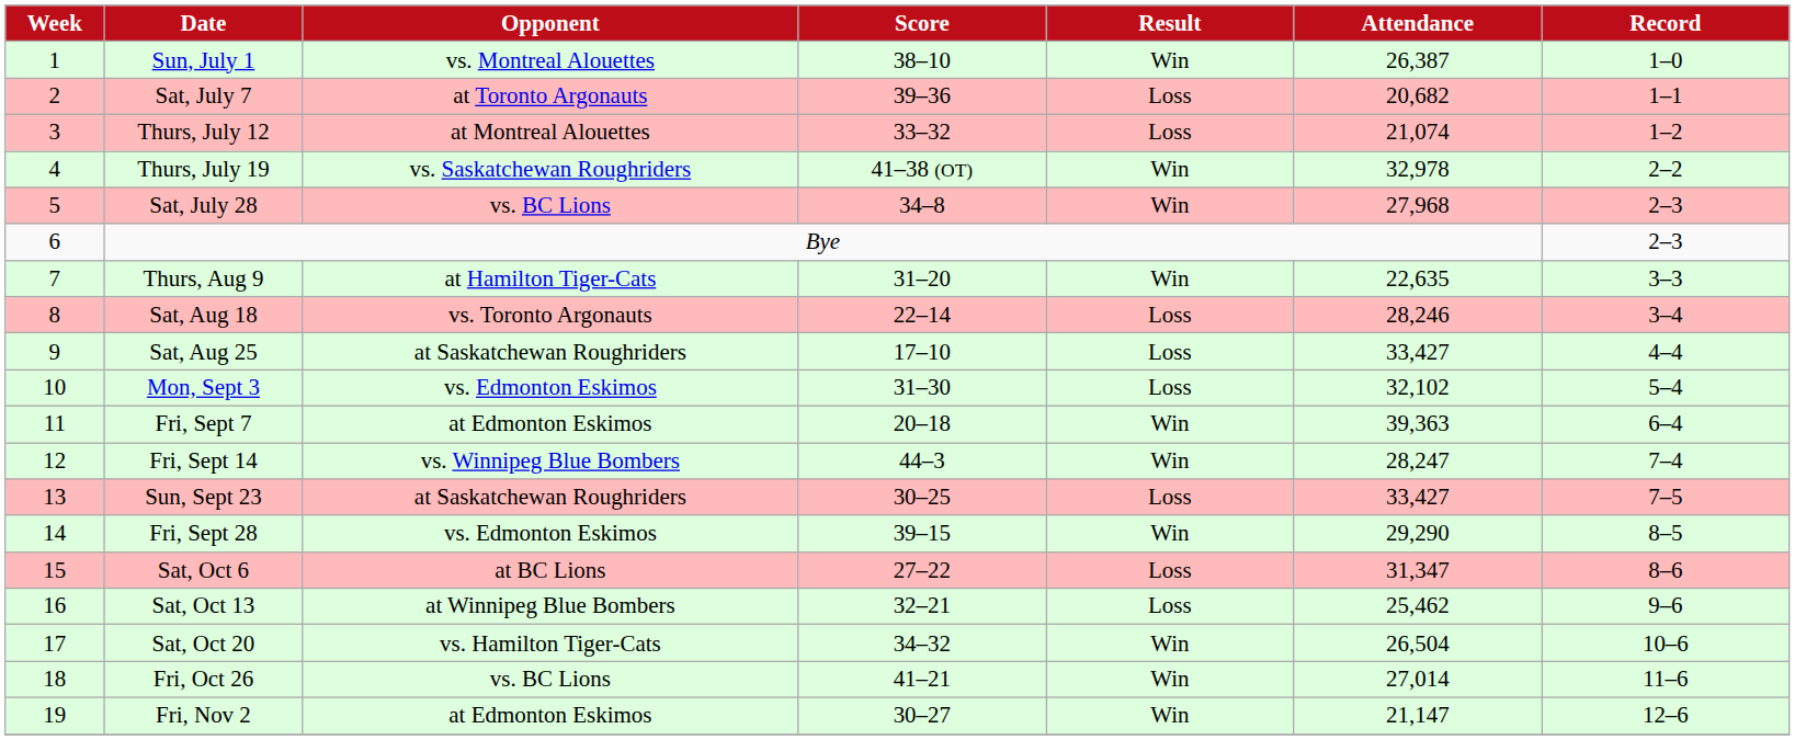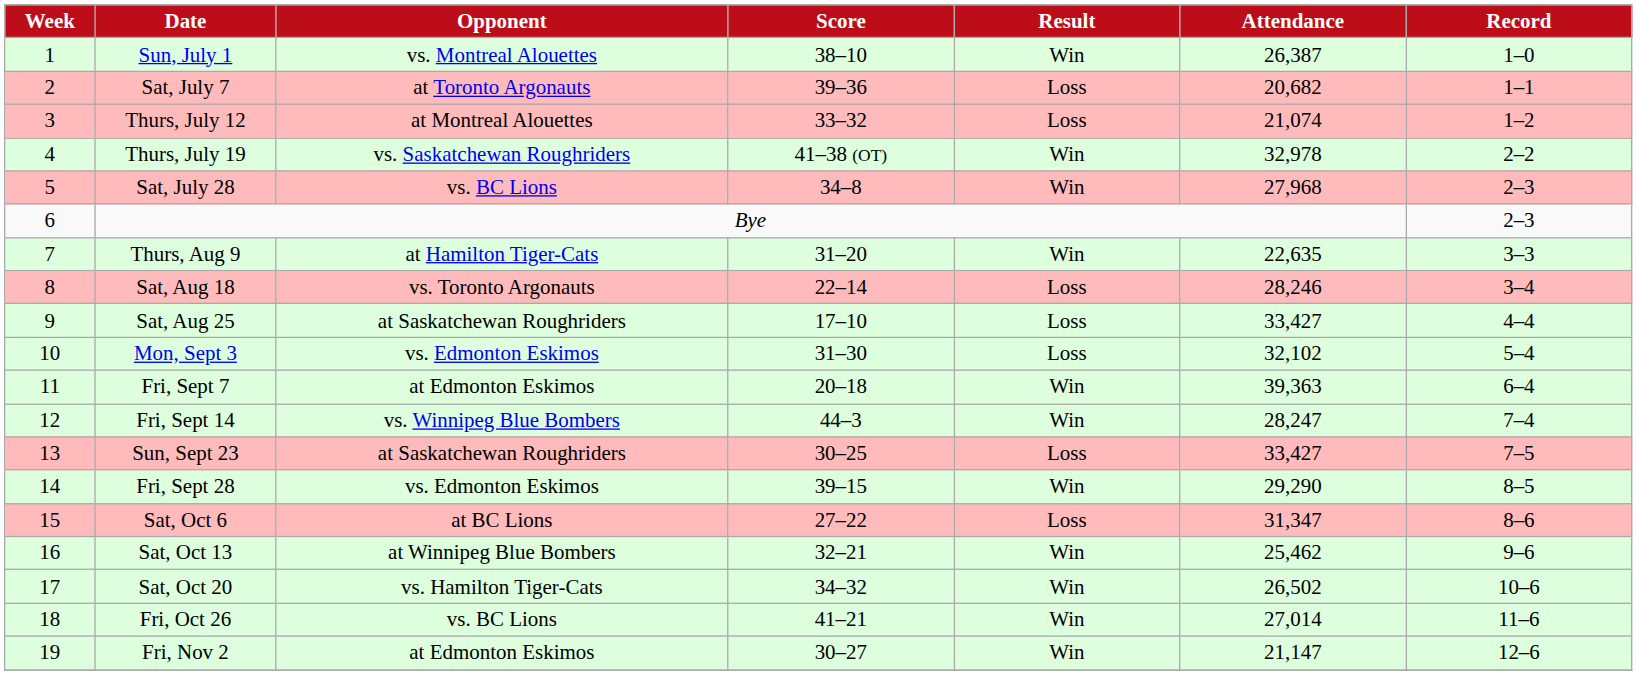Sat, Oct 13 | Result: Loss -> Win
Sat, Oct 20 | Attendance: 26,504 -> 26,502
